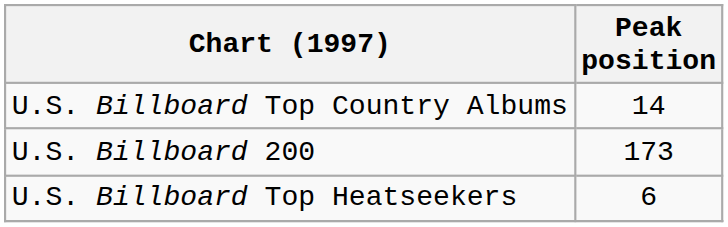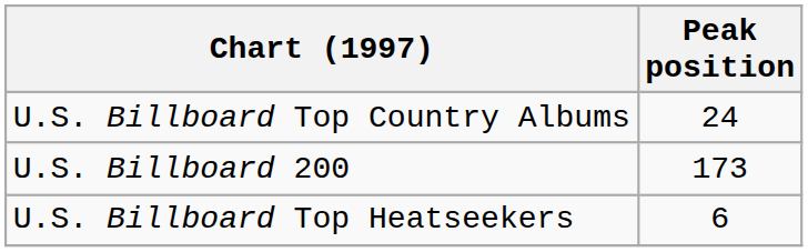U.S. Billboard Top Country Albums | Peak position: 14 -> 24
